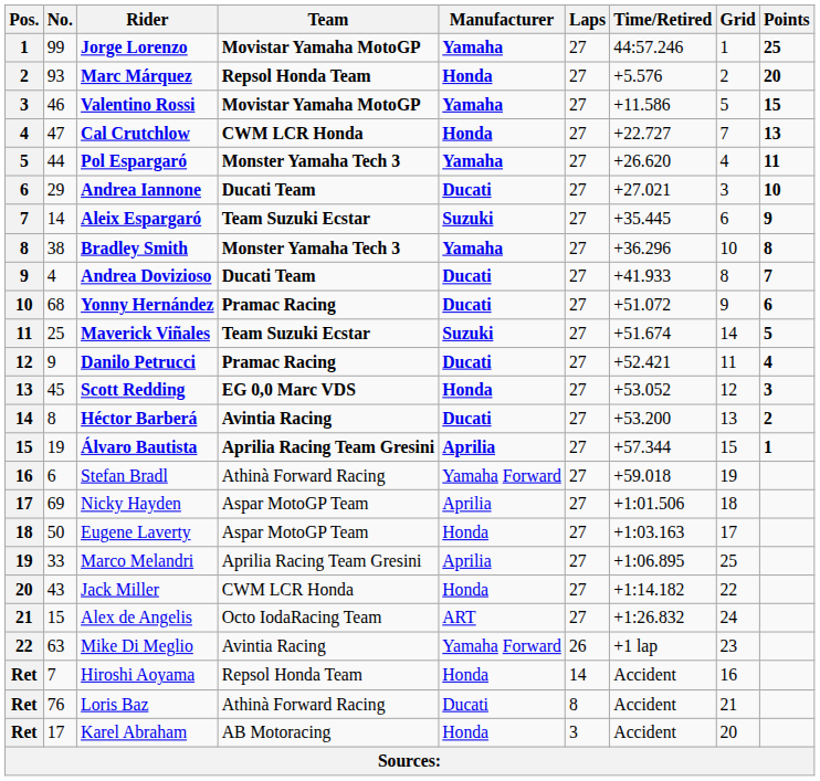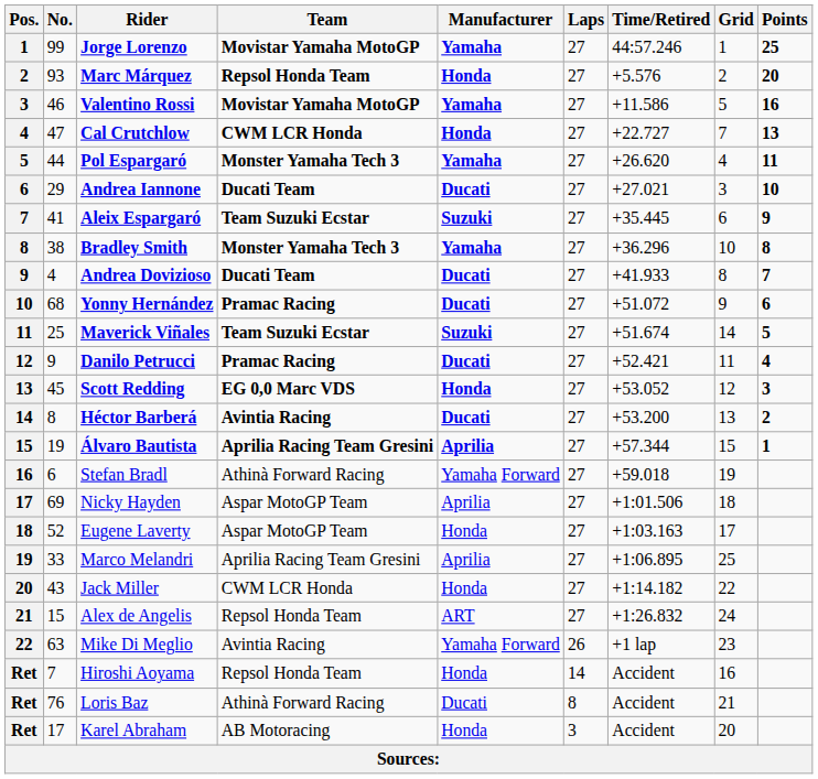Valentino Rossi | Points: 15 -> 16
Aleix Espargaró | No.: 14 -> 41
Eugene Laverty | No.: 50 -> 52
Alex de Angelis | Team: Octo IodaRacing Team -> Repsol Honda Team
